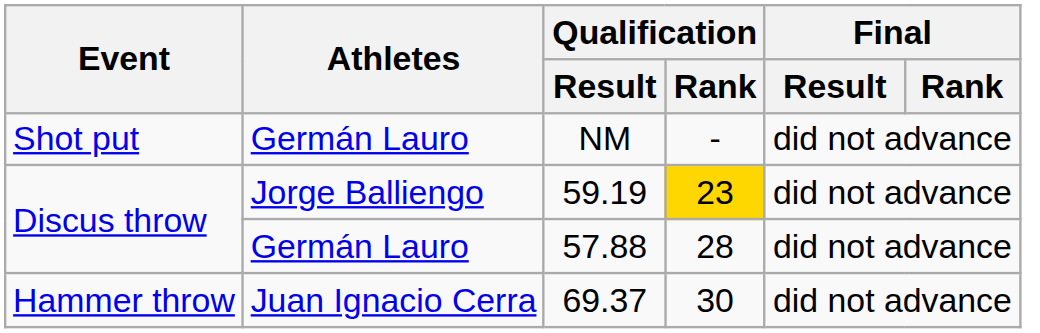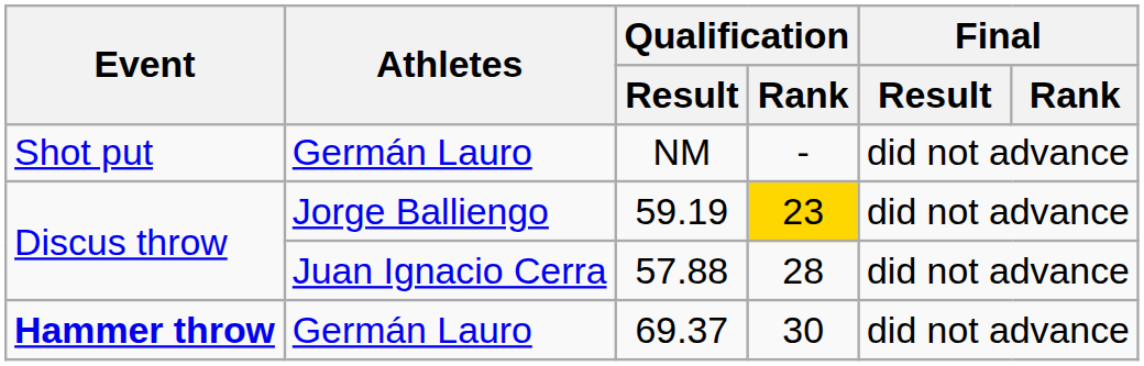57.88 | Athletes: Germán Lauro -> Juan Ignacio Cerra
69.37 | Event: normal -> bold
69.37 | Athletes: Juan Ignacio Cerra -> Germán Lauro
